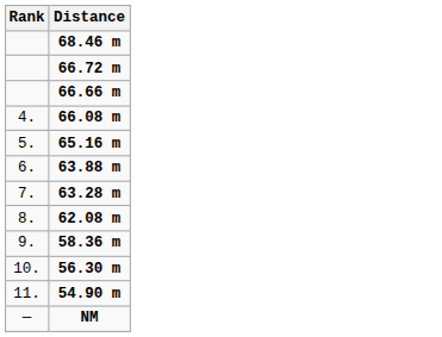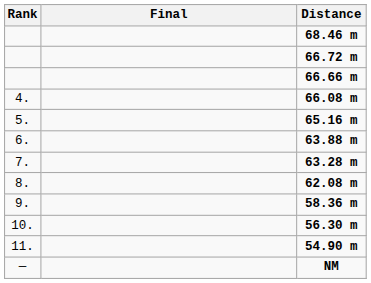+ column: Final
